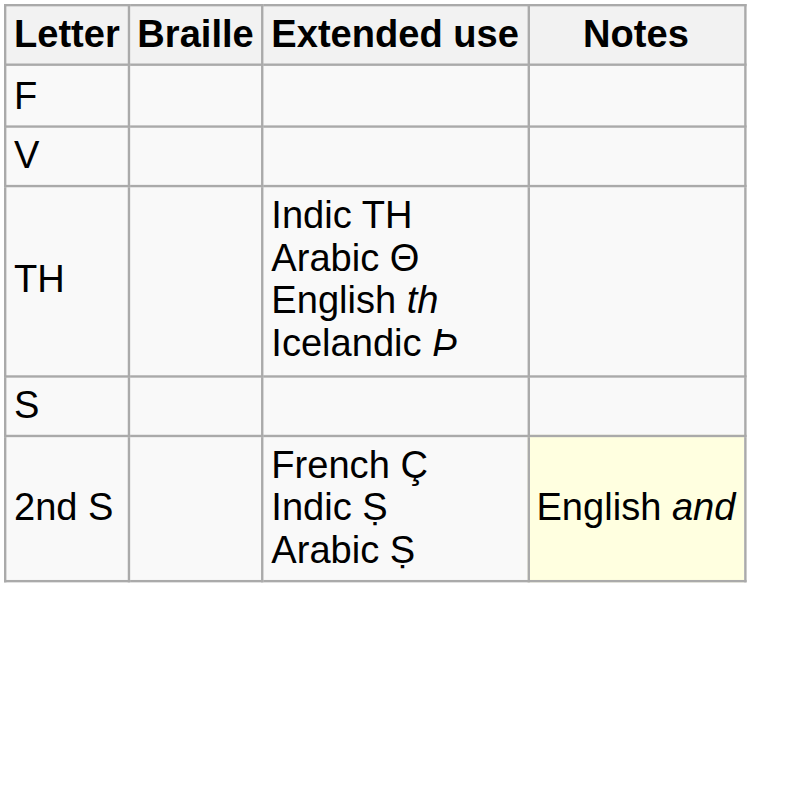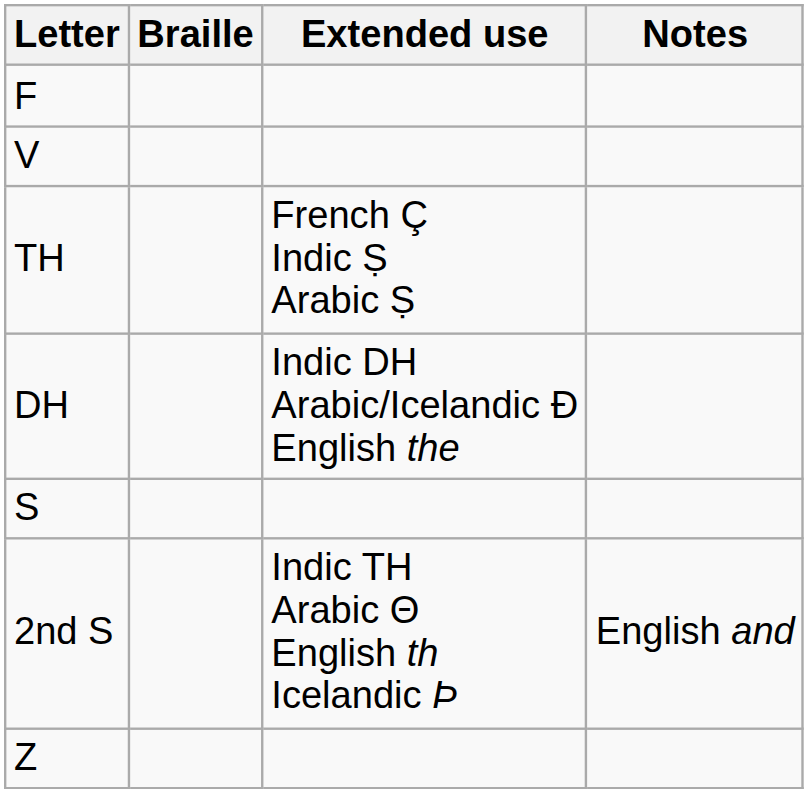TH | Extended use: Indic TH Arabic Θ English th Icelandic Þ -> French Ç Indic Ṣ Arabic Ṣ
+ row: DH | Indic DH Arabic/Icelandic Ð English the
2nd S | Extended use: French Ç Indic Ṣ Arabic Ṣ -> Indic TH Arabic Θ English th Icelandic Þ
2nd S | Notes: lightyellow background -> no background
+ row: Z
